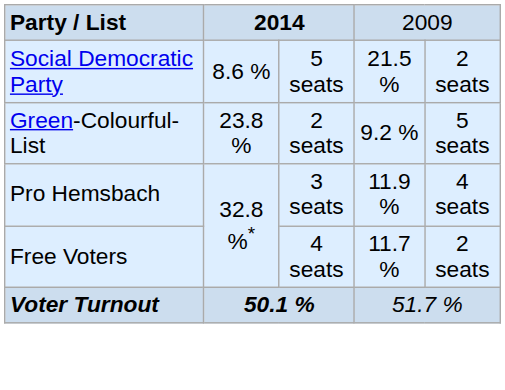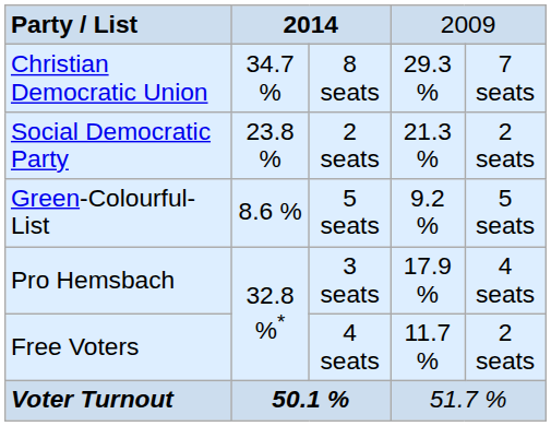+ row: Christian Democratic Union | 34.7 % | 8 seats | 29.3 % | 7 seats
Social Democratic Party | column 2: 8.6 % -> 23.8 %
Social Democratic Party | column 3: 5 seats -> 2 seats
Social Democratic Party | column 4: 21.5 % -> 21.3 %
Green-Colourful-List | column 2: 23.8 % -> 8.6 %
Green-Colourful-List | column 3: 2 seats -> 5 seats
Pro Hemsbach | column 4: 11.9 % -> 17.9 %
